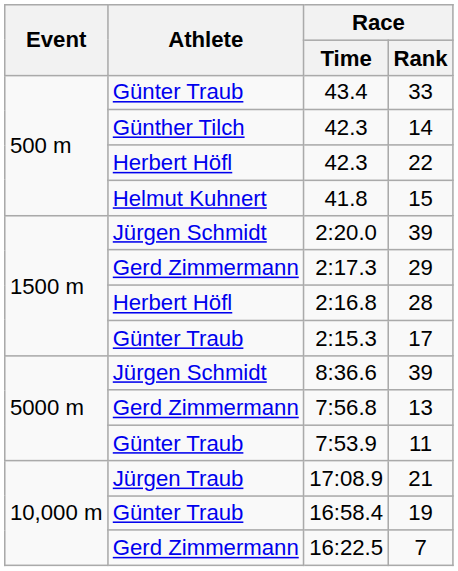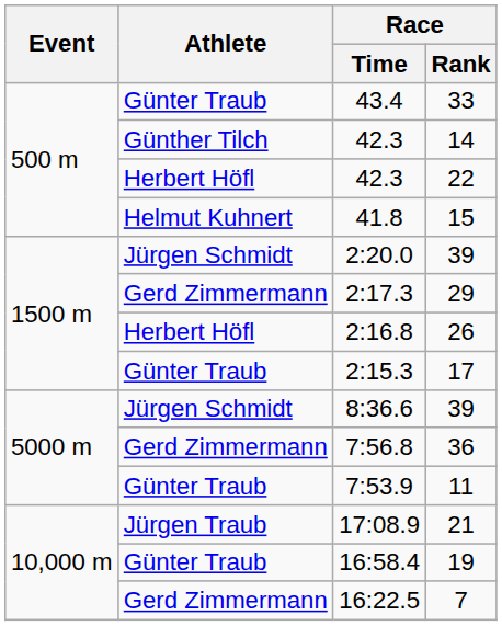2:16.8 | Race / Rank: 28 -> 26
7:56.8 | Race / Rank: 13 -> 36
